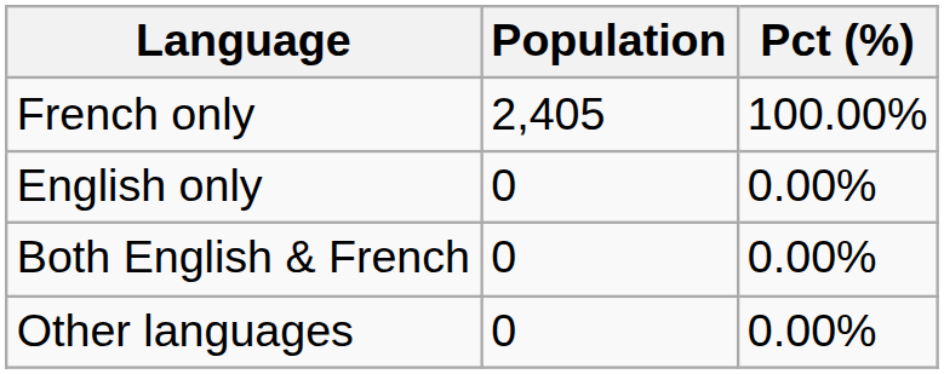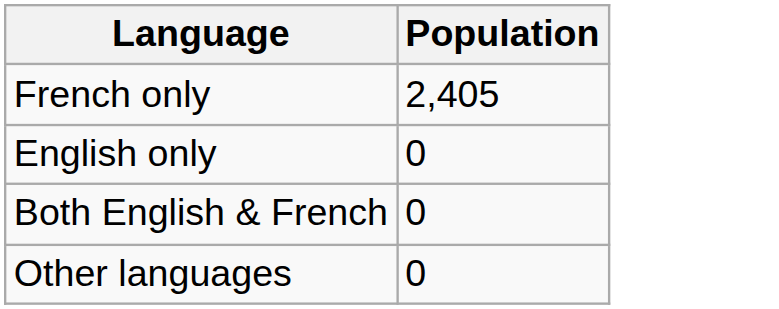- column: Pct (%) | 100.00% | 0.00% | 0.00% | 0.00%
